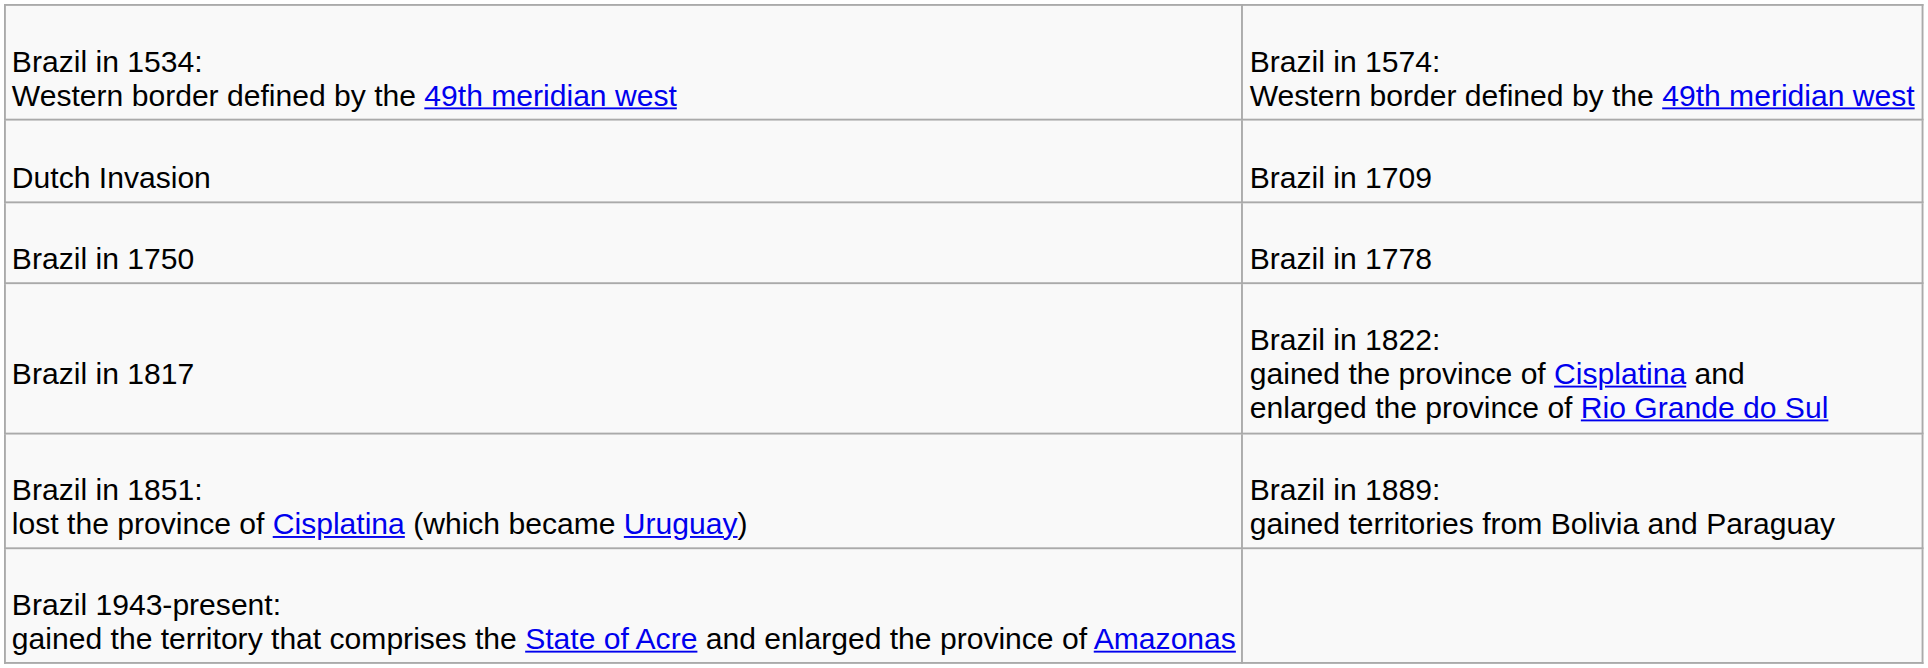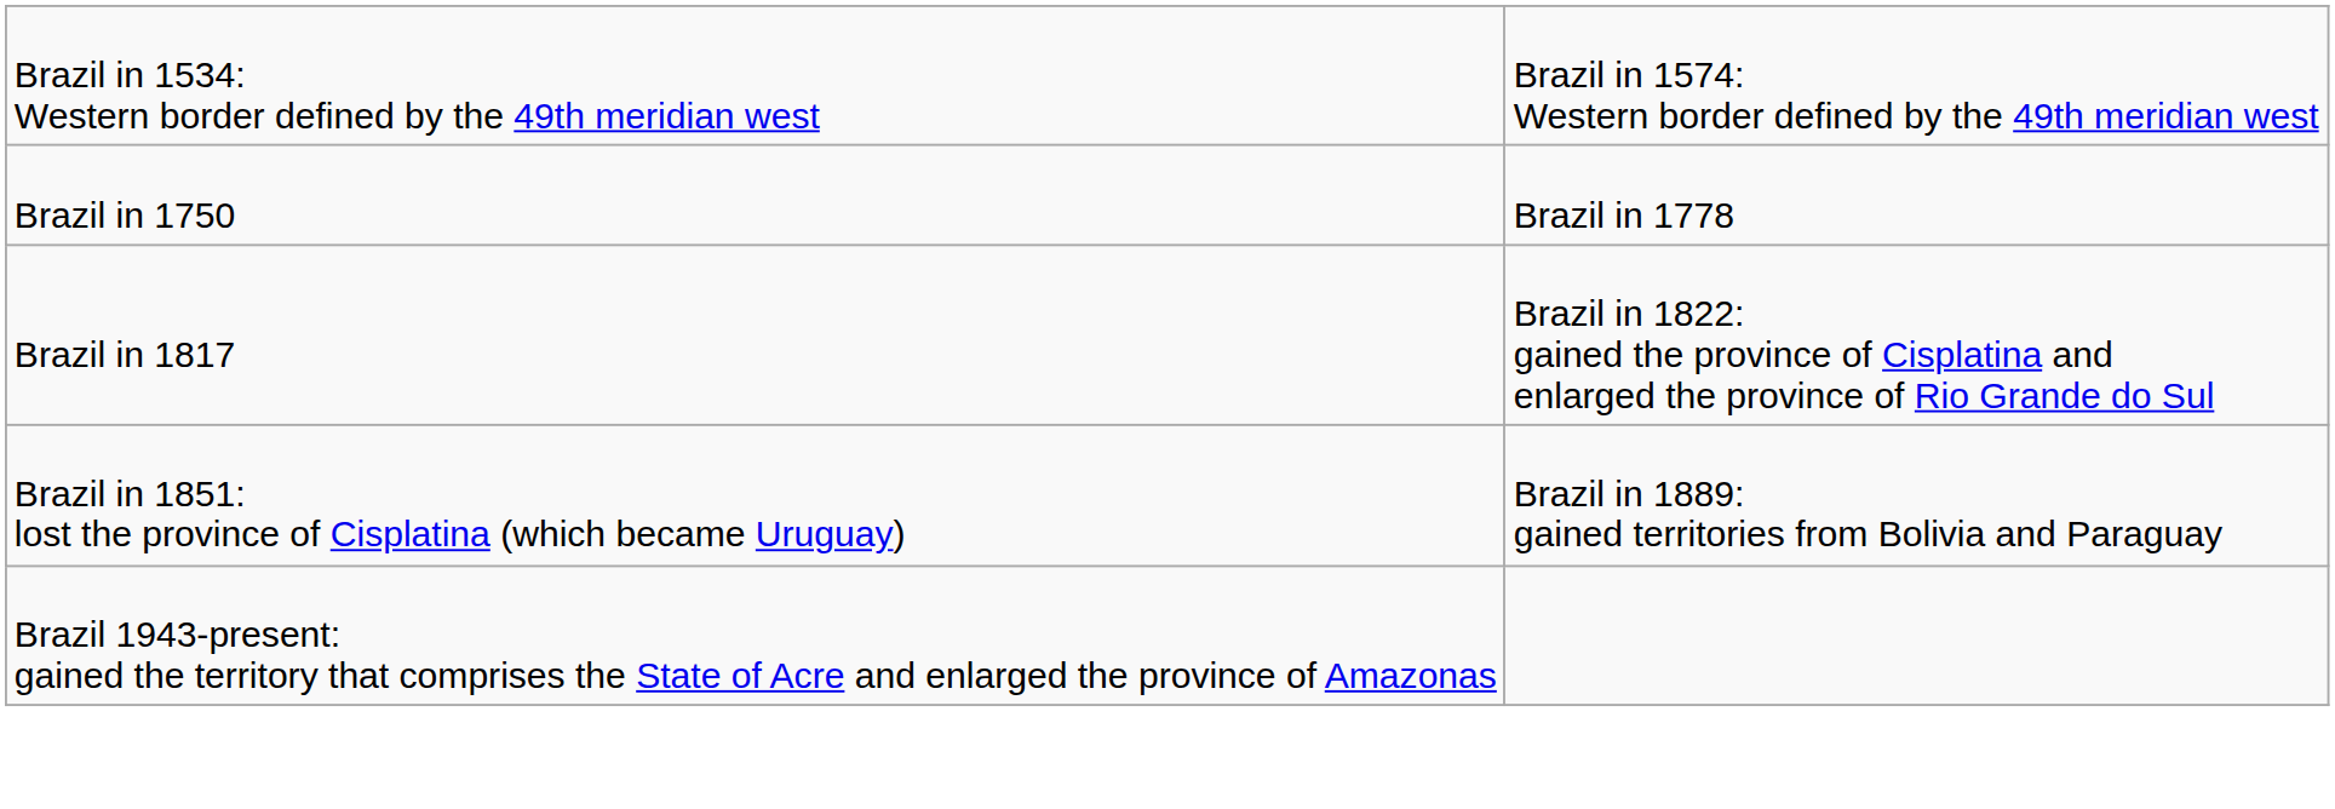- row: Dutch Invasion | Brazil in 1709
